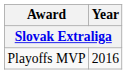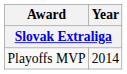Playoffs MVP | Year: 2016 -> 2014
